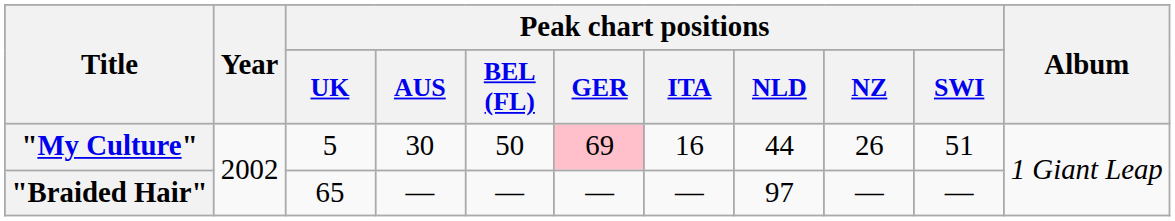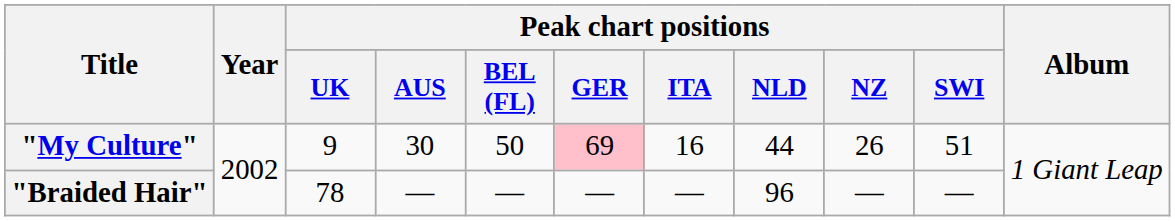"My Culture" | Peak chart positions / UK: 5 -> 9
"Braided Hair" | Peak chart positions / UK: 65 -> 78
"Braided Hair" | Peak chart positions / NLD: 97 -> 96
